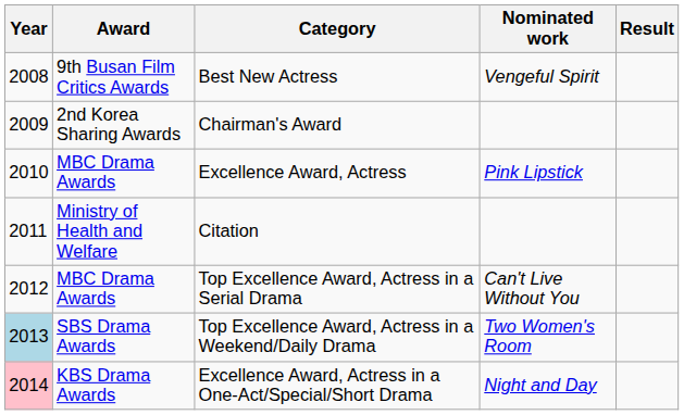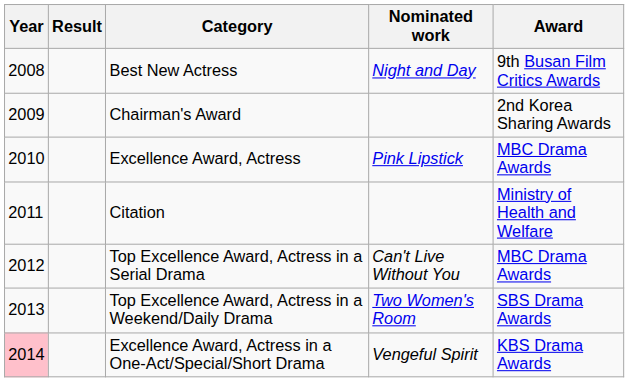columns swapped: Award <-> Result
Best New Actress | Nominated work: Vengeful Spirit -> Night and Day
Top Excellence Award, Actress in a Weekend/Daily Drama | Year: lightblue background -> no background
Excellence Award, Actress in a One-Act/Special/Short Drama | Nominated work: Night and Day -> Vengeful Spirit
